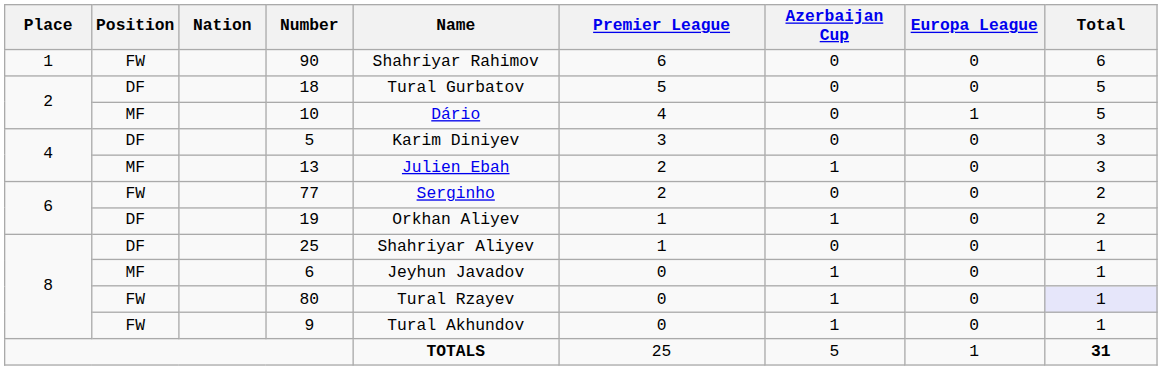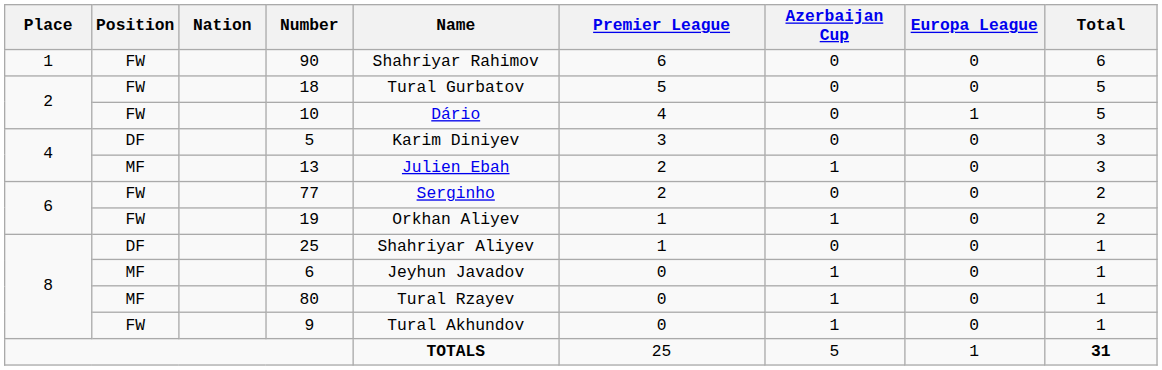18 | Position: DF -> FW
10 | Position: MF -> FW
19 | Position: DF -> FW
80 | Position: FW -> MF
80 | Total: lavender background -> no background
